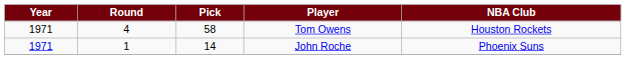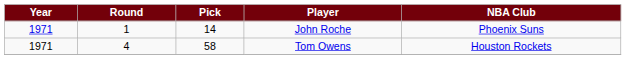rows swapped: John Roche <-> Tom Owens
